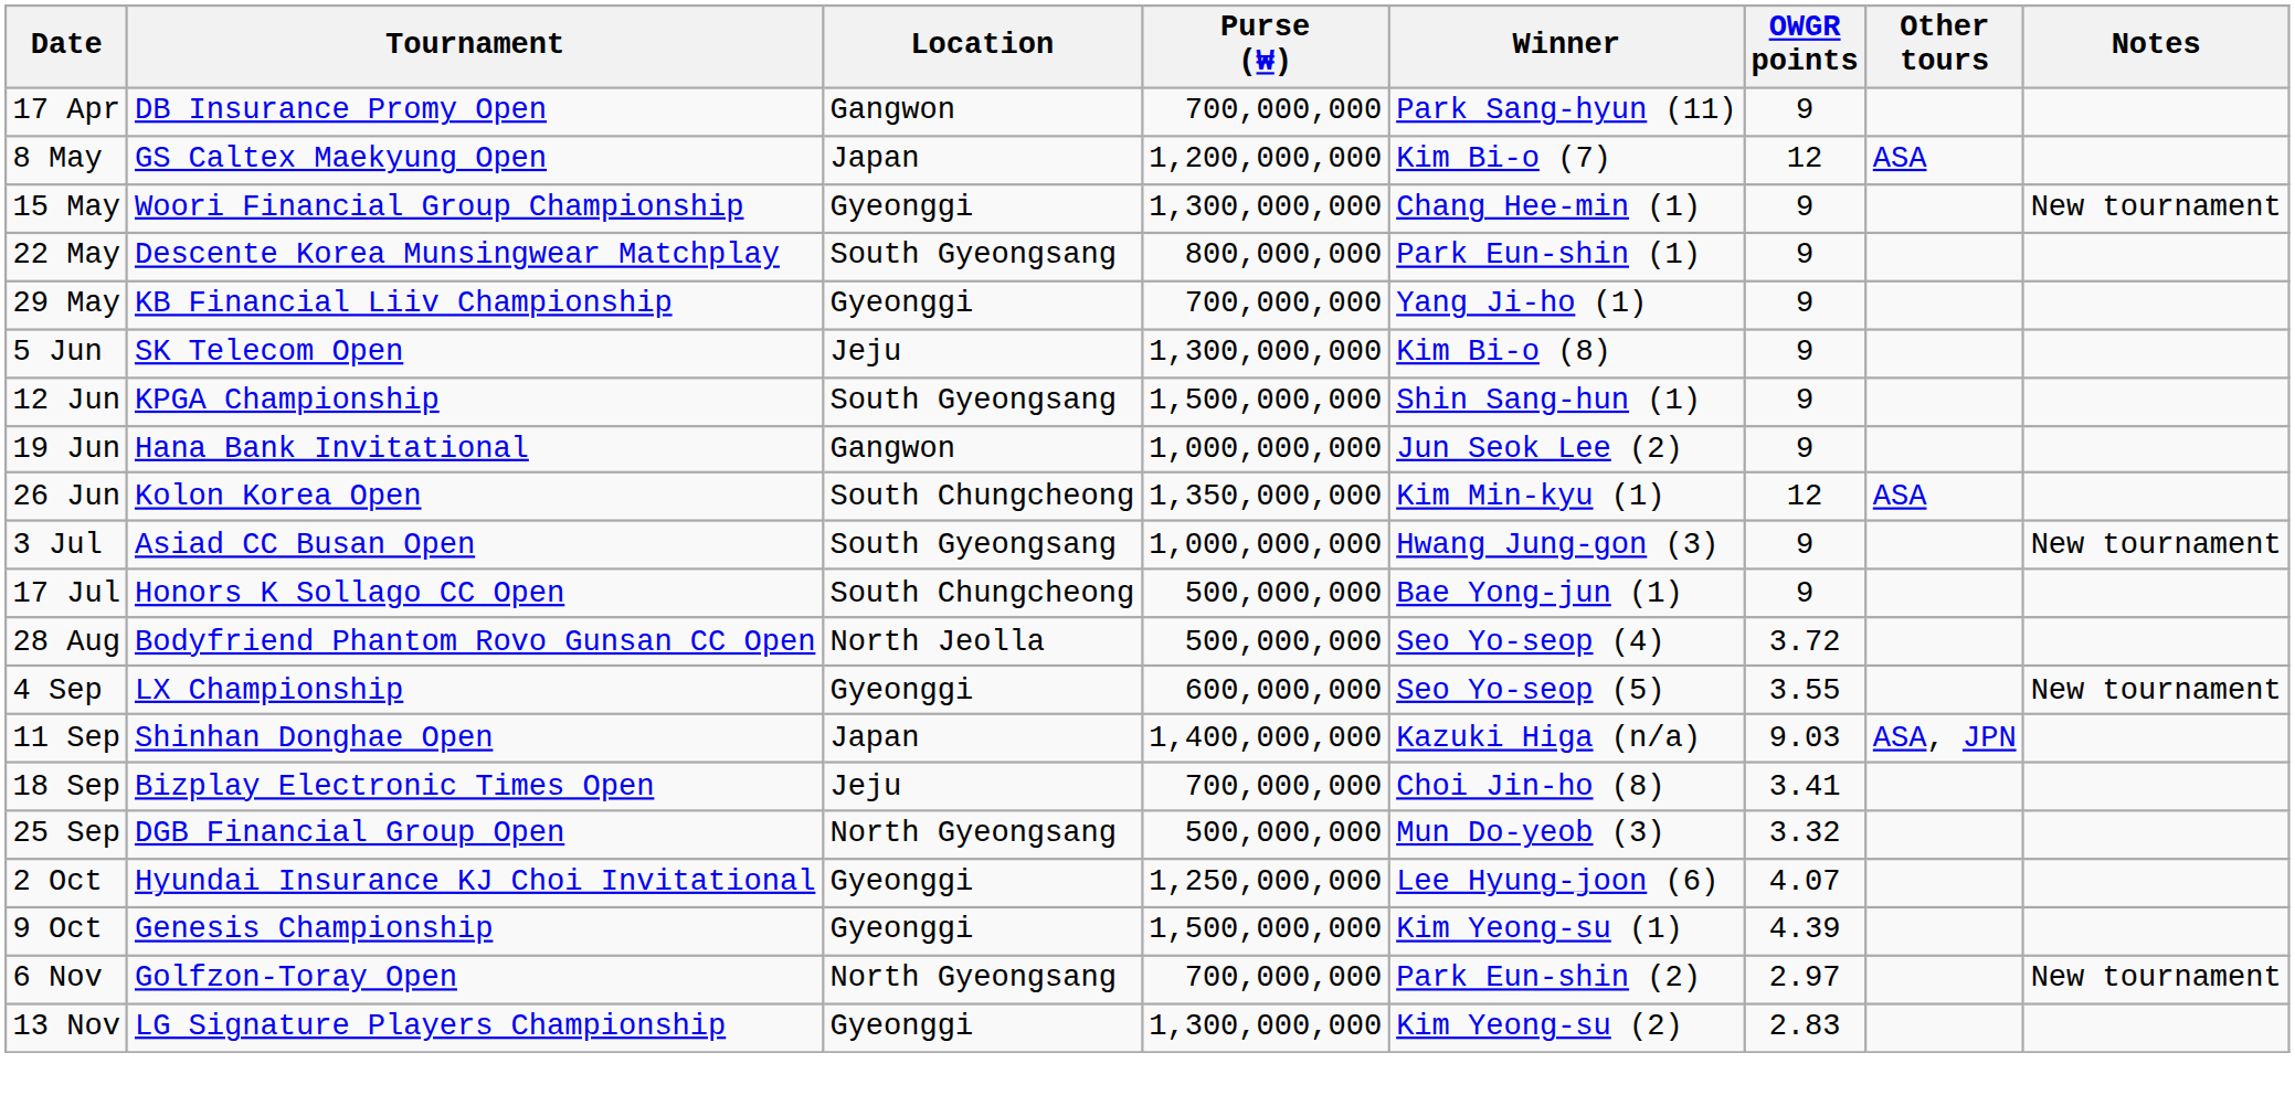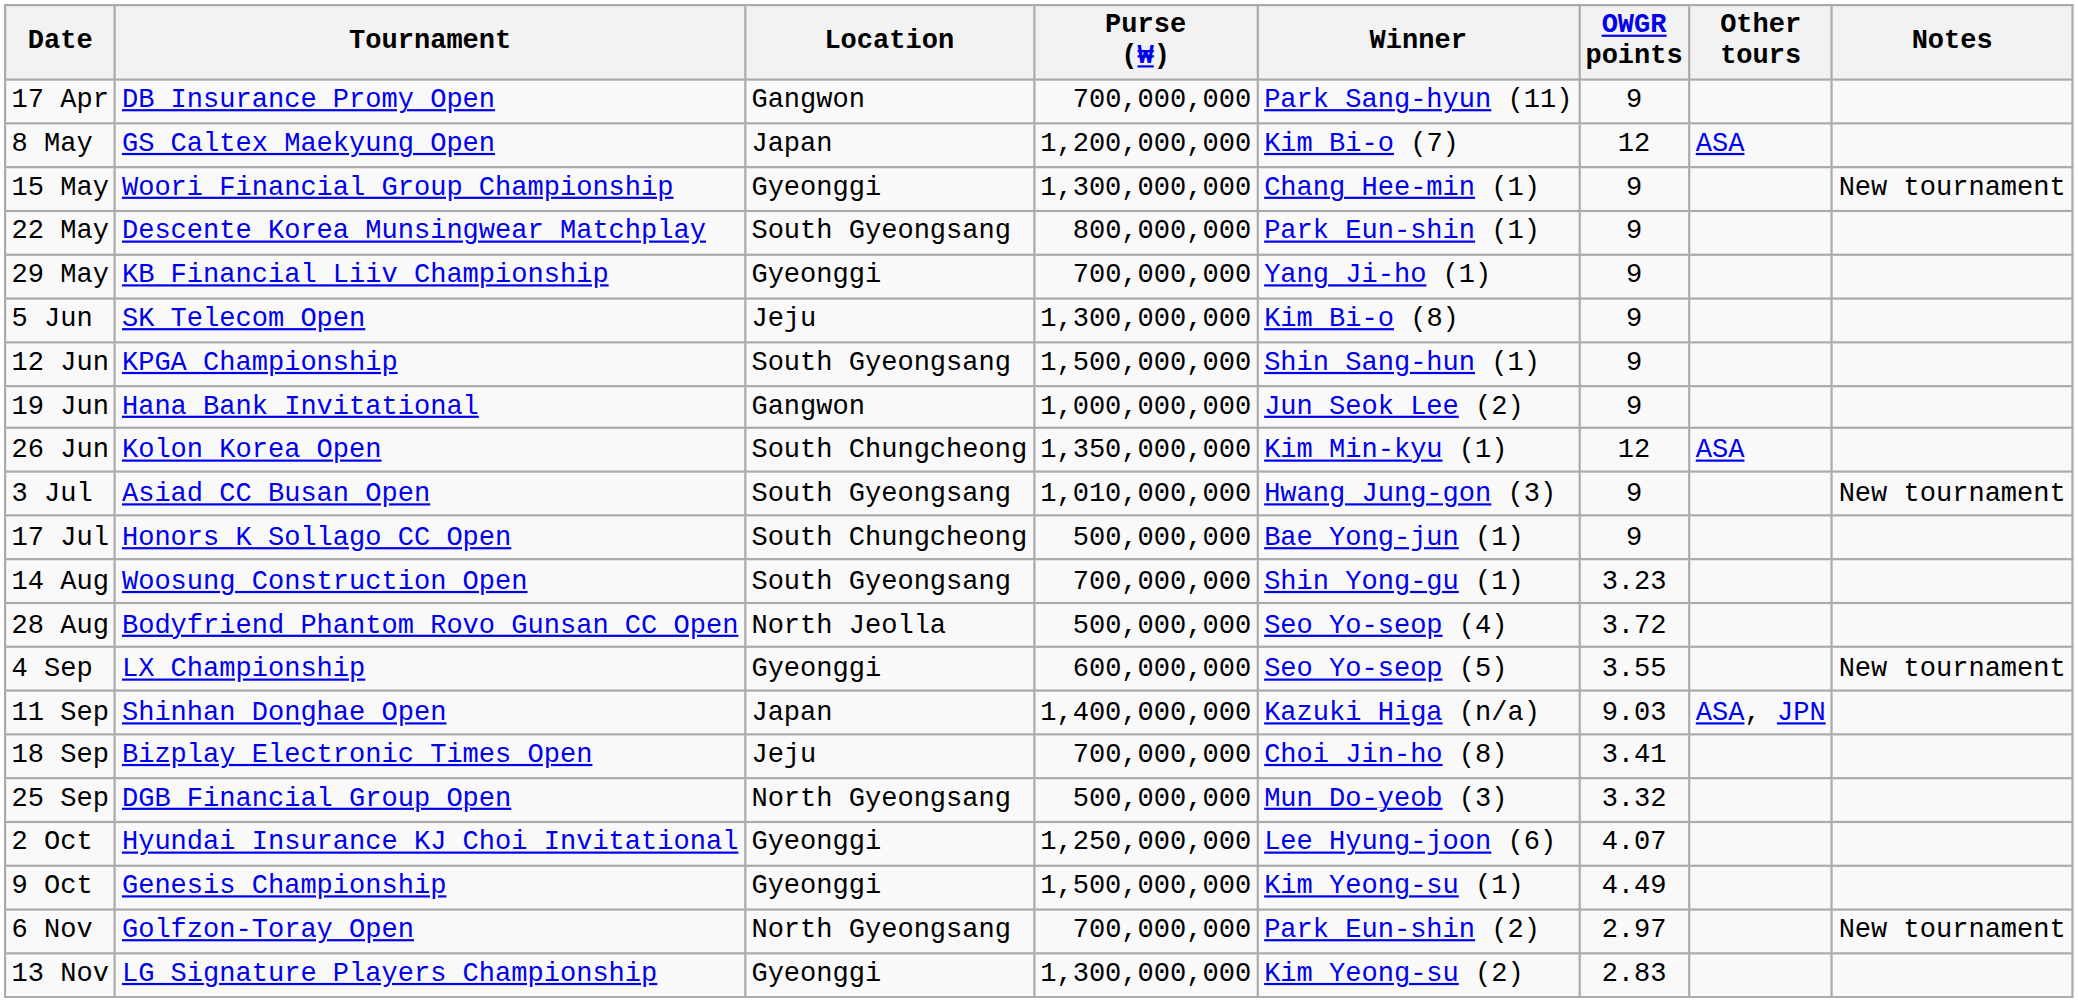3 Jul | Purse (₩): 1,000,000,000 -> 1,010,000,000
+ row: 14 Aug | Woosung Construction Open | South Gyeongsang | 700,000,000 | Shin Yong-gu (1) | 3.23
9 Oct | OWGR points: 4.39 -> 4.49
